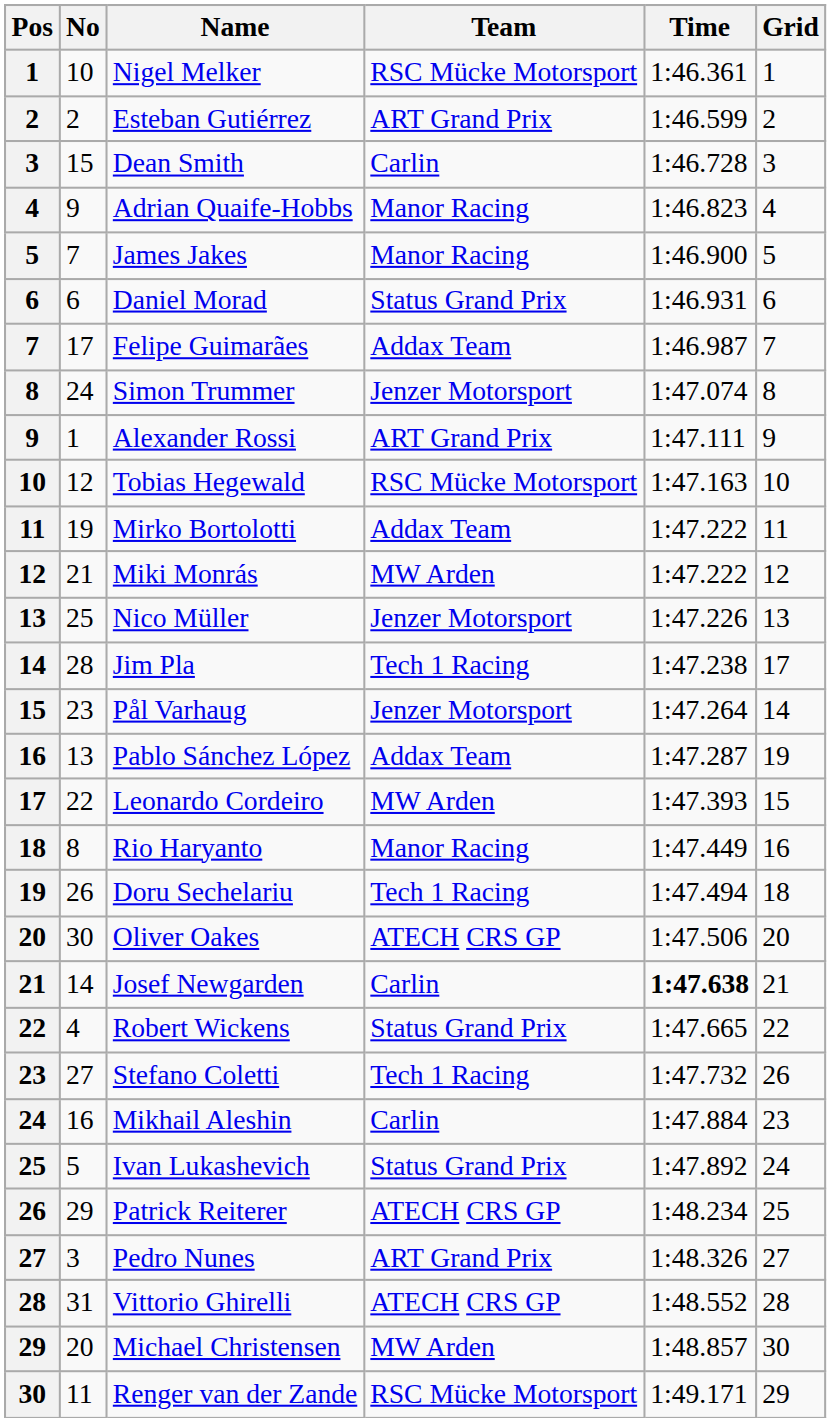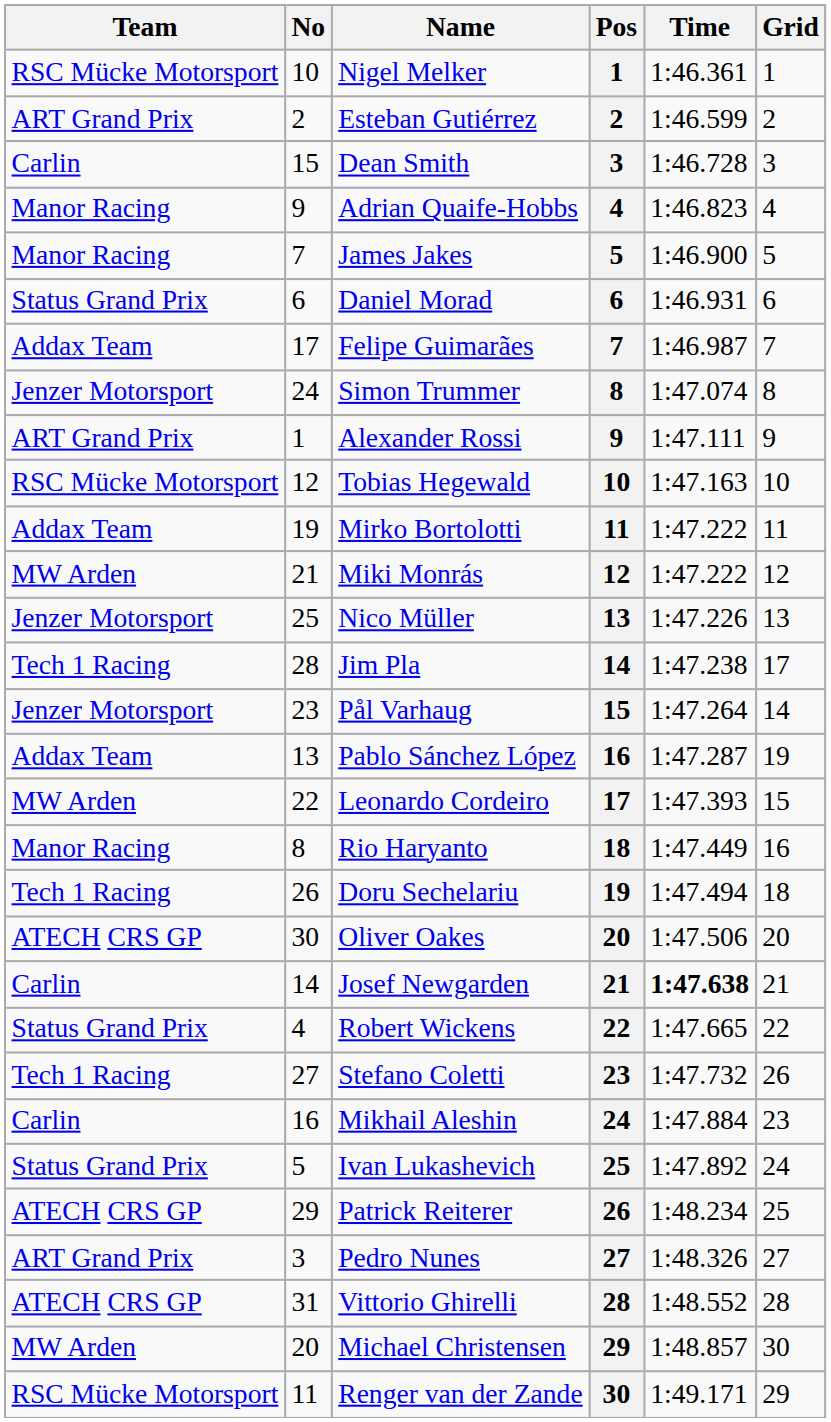columns swapped: Pos <-> Team
